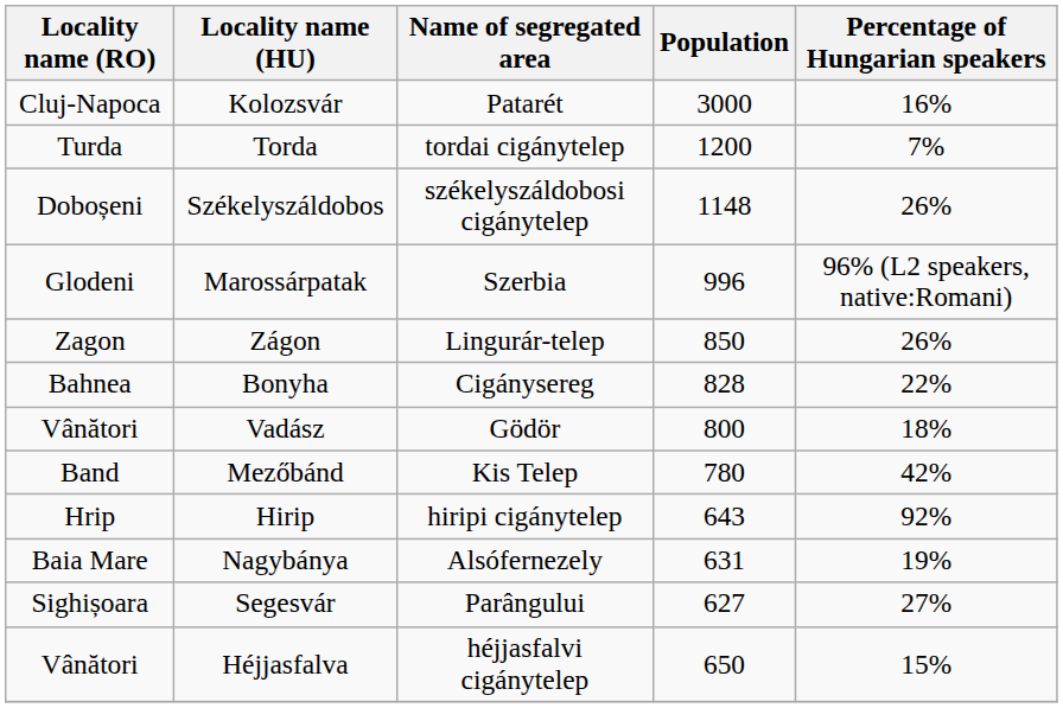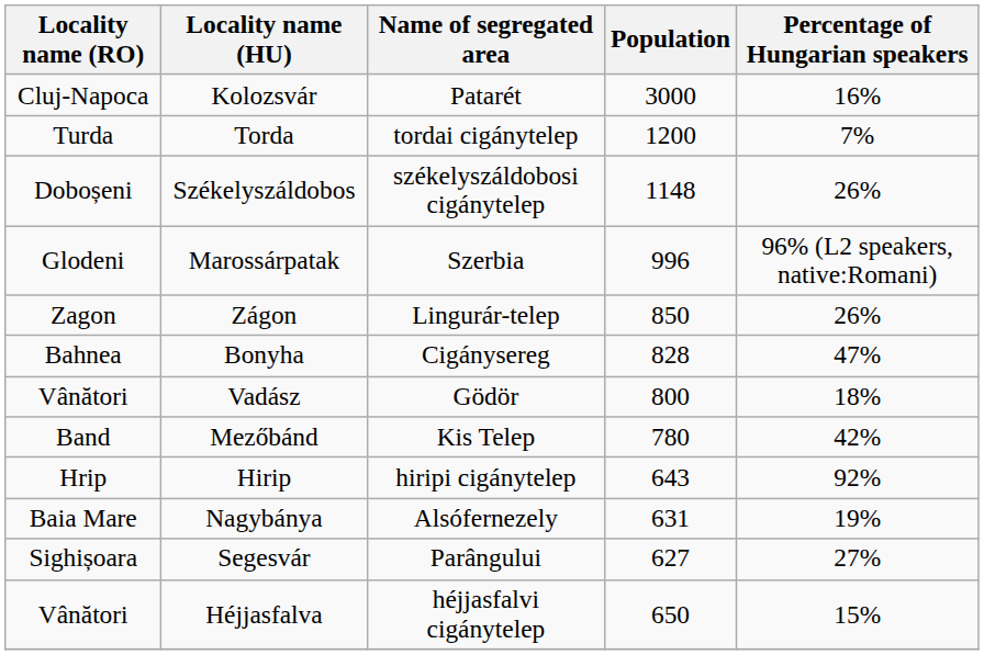Bonyha | Percentage of Hungarian speakers: 22% -> 47%
